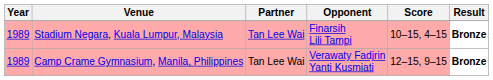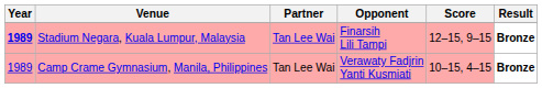Stadium Negara, Kuala Lumpur, Malaysia | Year: normal -> bold
Stadium Negara, Kuala Lumpur, Malaysia | Score: 10–15, 4–15 -> 12–15, 9–15
Camp Crame Gymnasium, Manila, Philippines | Score: 12–15, 9–15 -> 10–15, 4–15
